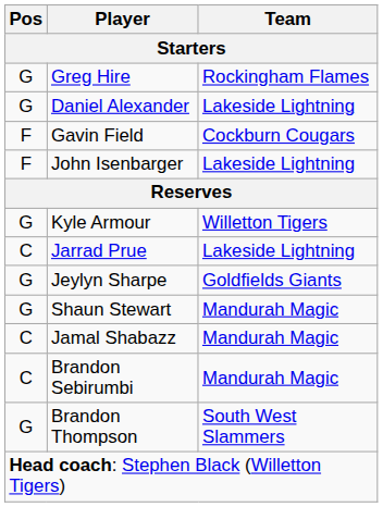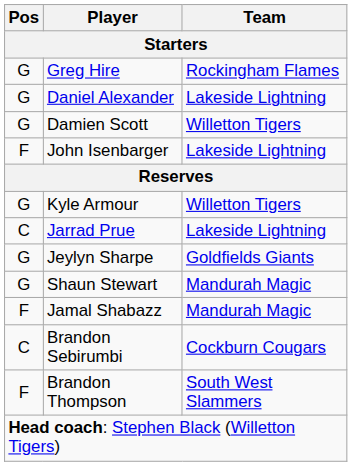+ row: G | Damien Scott | Willetton Tigers
- row: F | Gavin Field | Cockburn Cougars
Jamal Shabazz | Pos: C -> F
Brandon Sebirumbi | Team: Mandurah Magic -> Cockburn Cougars
Brandon Thompson | Pos: G -> F
